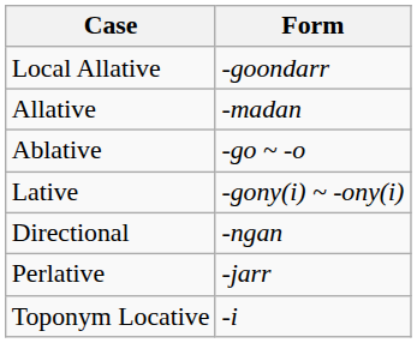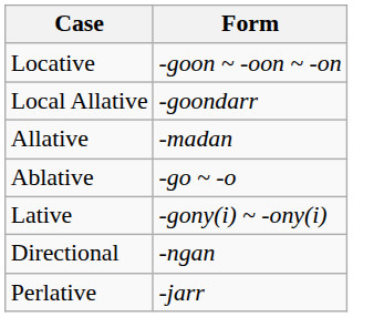+ row: Locative | -goon ~ -oon ~ -on
- row: Toponym Locative | -i
